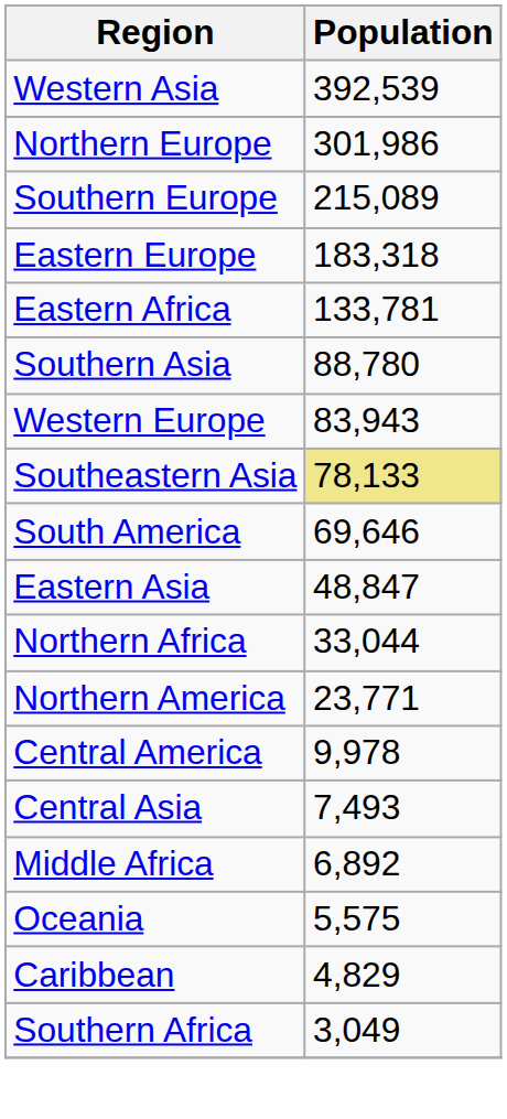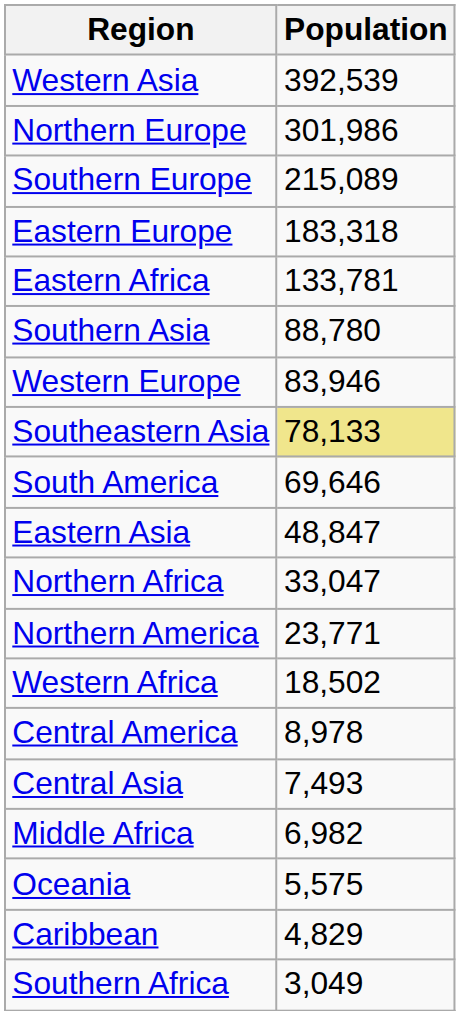Western Europe | Population: 83,943 -> 83,946
Northern Africa | Population: 33,044 -> 33,047
+ row: Western Africa | 18,502
Central America | Population: 9,978 -> 8,978
Middle Africa | Population: 6,892 -> 6,982
